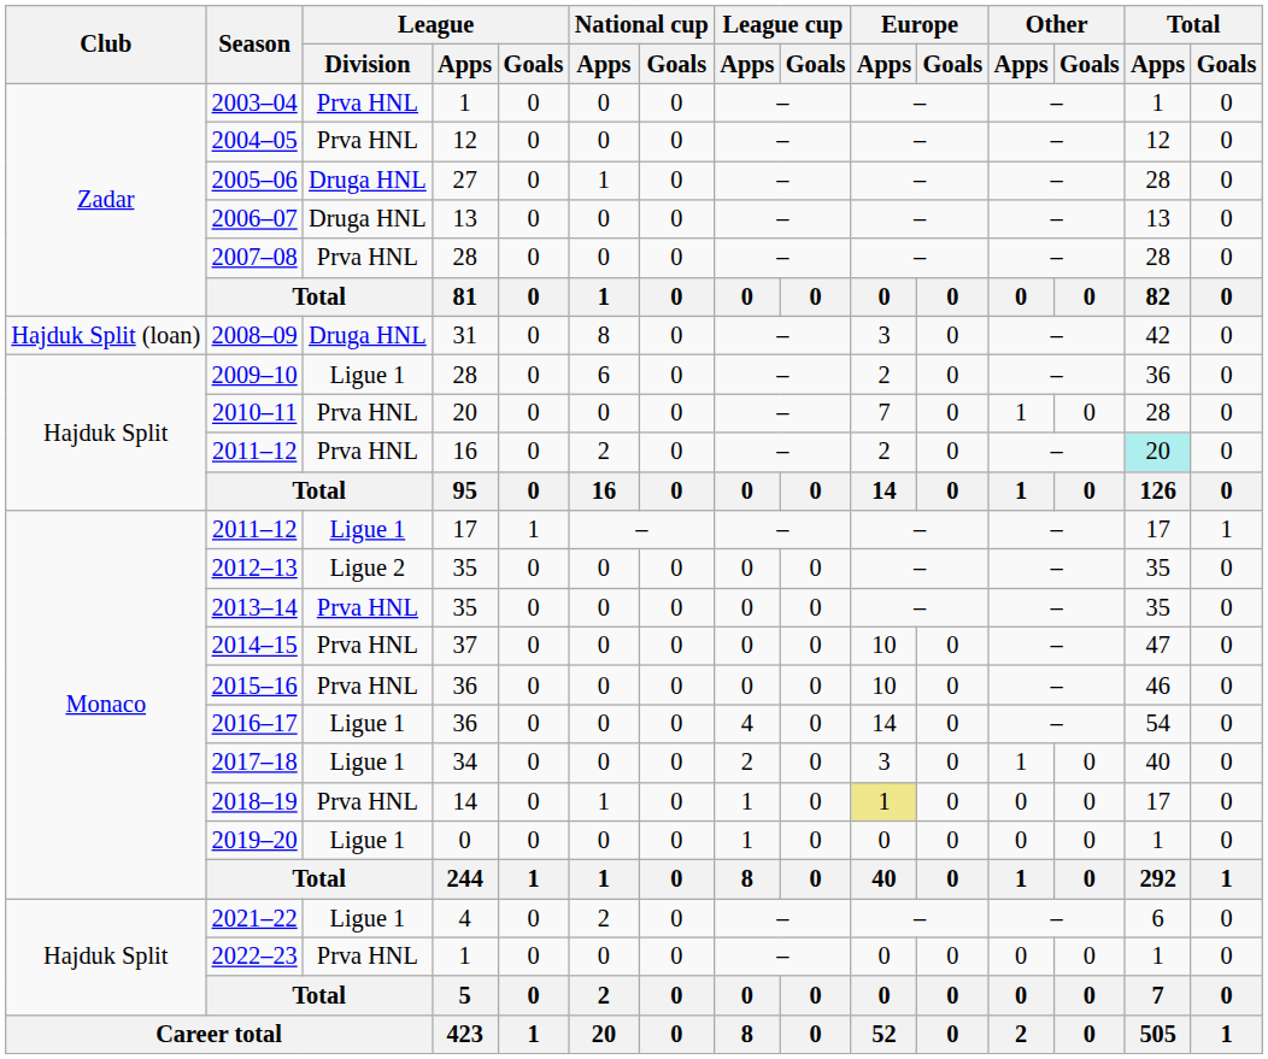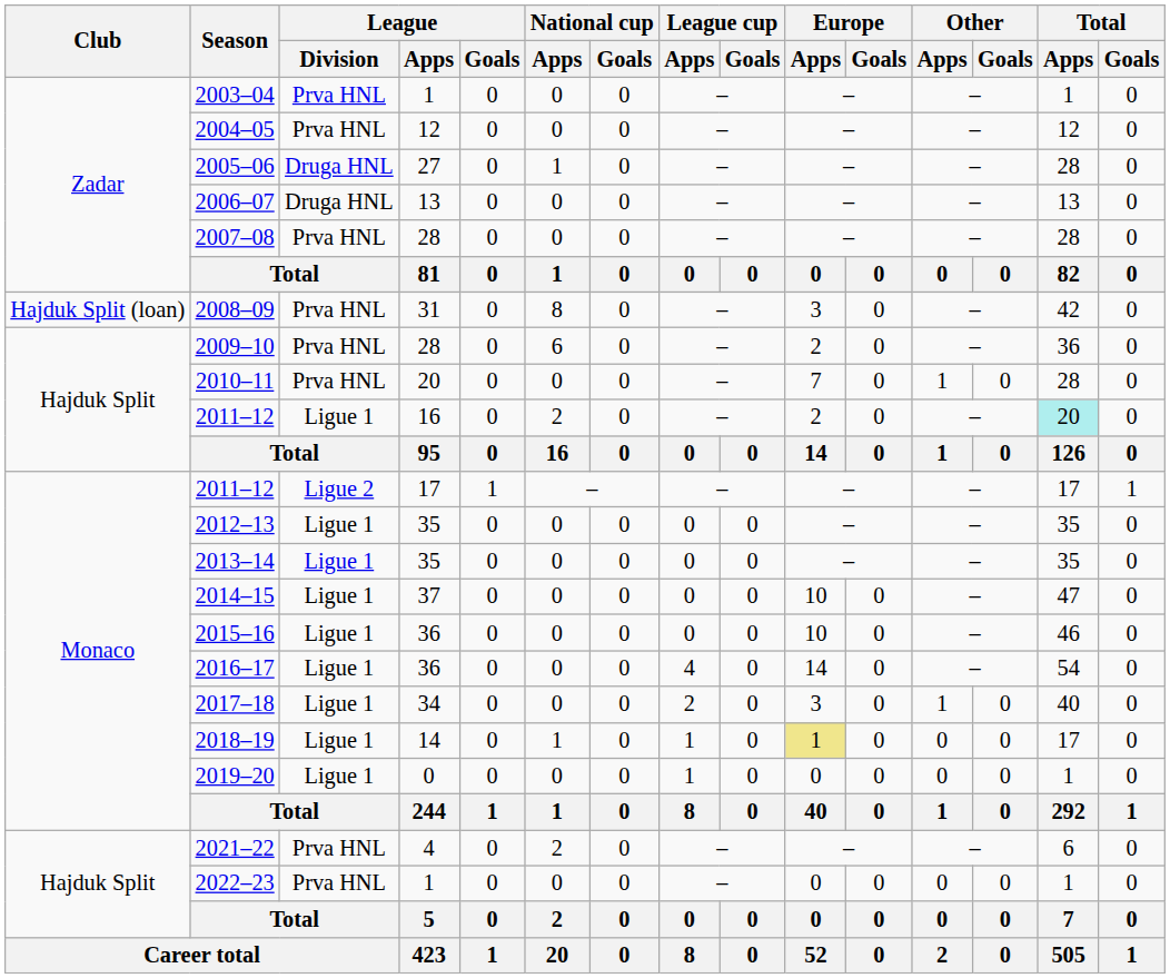2008–09 | League / Division: Druga HNL -> Prva HNL
2009–10 | League / Division: Ligue 1 -> Prva HNL
2011–12 / 16 | League / Division: Prva HNL -> Ligue 1
2011–12 / 17 | League / Division: Ligue 1 -> Ligue 2
2012–13 | League / Division: Ligue 2 -> Ligue 1
2013–14 | League / Division: Prva HNL -> Ligue 1
2014–15 | League / Division: Prva HNL -> Ligue 1
2015–16 | League / Division: Prva HNL -> Ligue 1
2018–19 | League / Division: Prva HNL -> Ligue 1
2021–22 | League / Division: Ligue 1 -> Prva HNL
